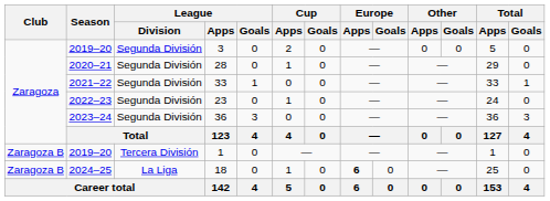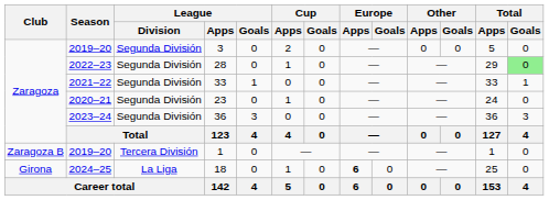28 | Season: 2020–21 -> 2022–23
28 | Total / Goals: no background -> lightgreen background
23 | Season: 2022–23 -> 2020–21
18 | Club: Zaragoza B -> Girona
